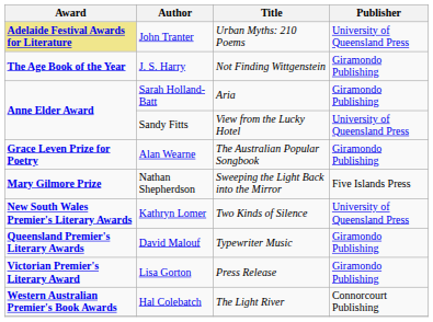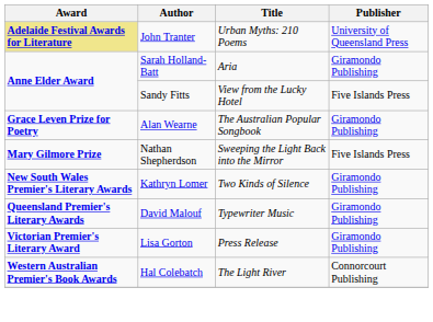- row: The Age Book of the Year | J. S. Harry | Not Finding Wittgenstein | Giramondo Publishing
Sandy Fitts | Publisher: University of Queensland Press -> Five Islands Press
Kathryn Lomer | Publisher: University of Queensland Press -> Giramondo Publishing
